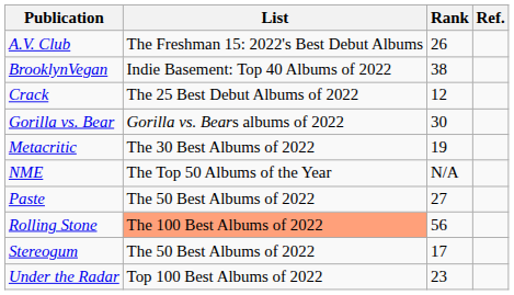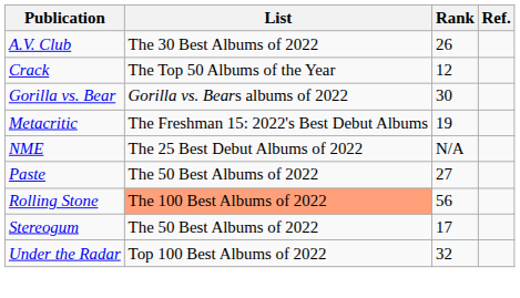A.V. Club | List: The Freshman 15: 2022's Best Debut Albums -> The 30 Best Albums of 2022
- row: BrooklynVegan | Indie Basement: Top 40 Albums of 2022 | 38
Crack | List: The 25 Best Debut Albums of 2022 -> The Top 50 Albums of the Year
Metacritic | List: The 30 Best Albums of 2022 -> The Freshman 15: 2022's Best Debut Albums
NME | List: The Top 50 Albums of the Year -> The 25 Best Debut Albums of 2022
Under the Radar | Rank: 23 -> 32
